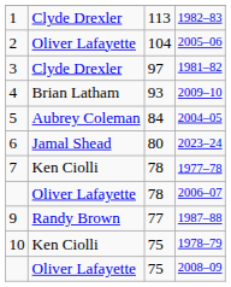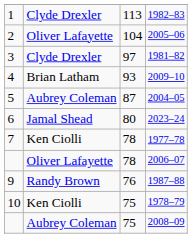2004–05 | column 3: 84 -> 87
1987–88 | column 3: 77 -> 76
2008–09 | column 2: Oliver Lafayette -> Aubrey Coleman
